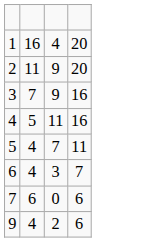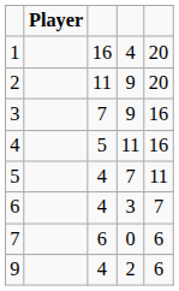+ column: Player
